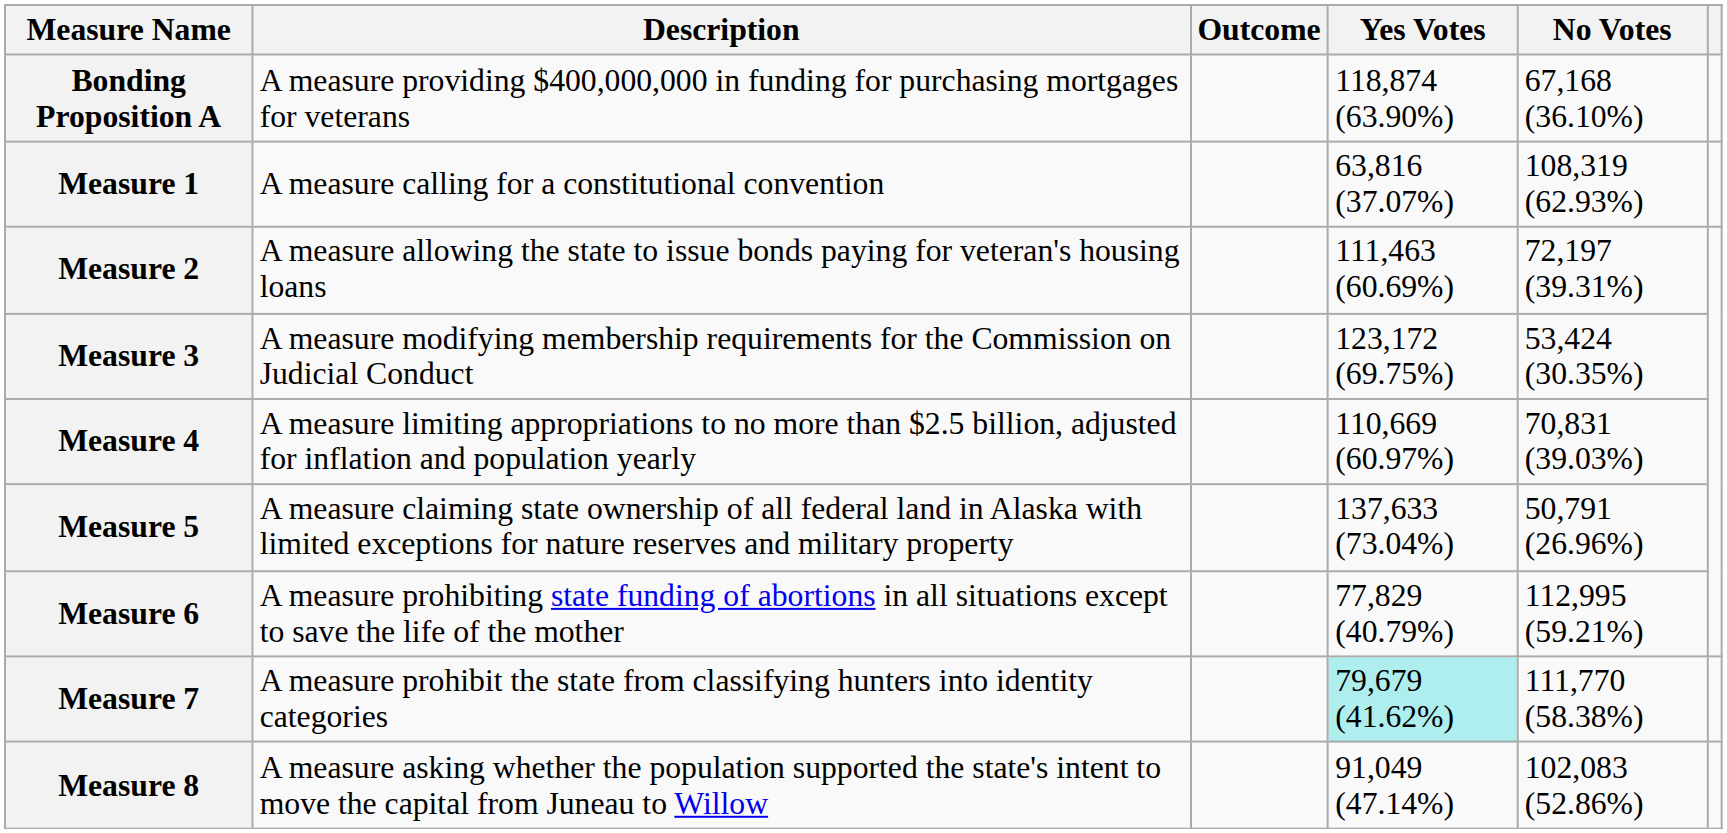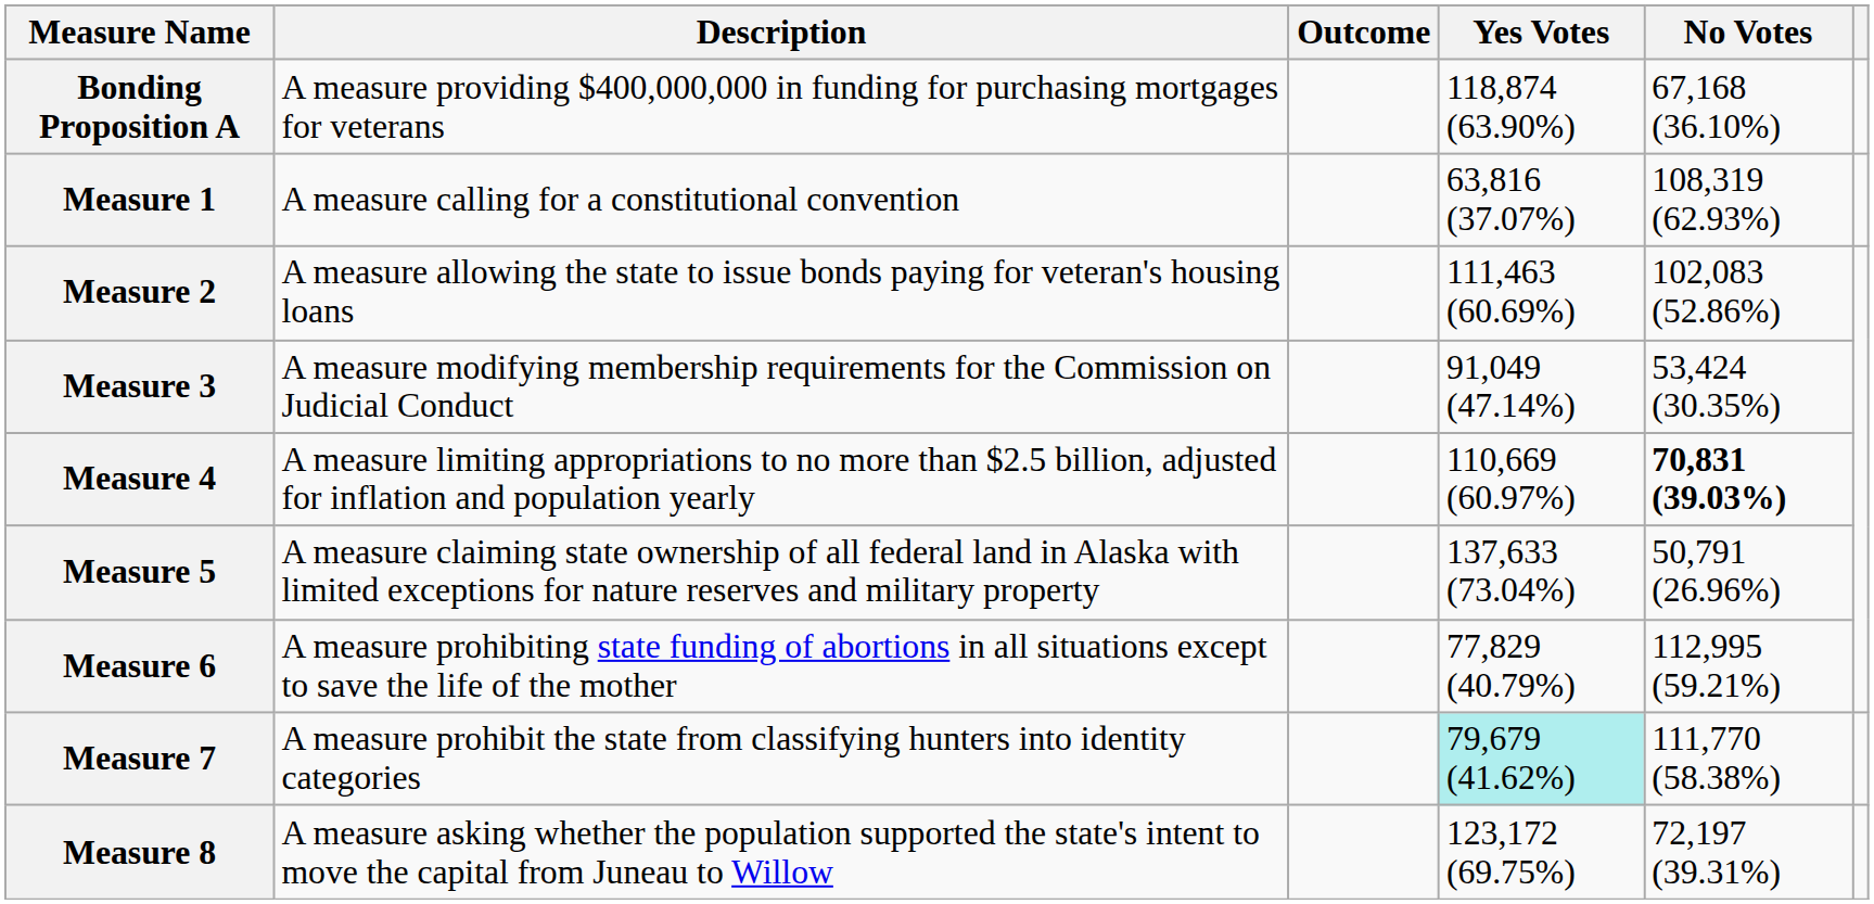Measure 2 | No Votes: 72,197 (39.31%) -> 102,083 (52.86%)
Measure 3 | Yes Votes: 123,172 (69.75%) -> 91,049 (47.14%)
Measure 4 | No Votes: normal -> bold
Measure 8 | Yes Votes: 91,049 (47.14%) -> 123,172 (69.75%)
Measure 8 | No Votes: 102,083 (52.86%) -> 72,197 (39.31%)
